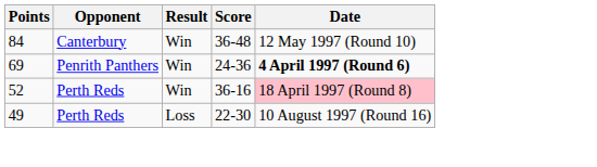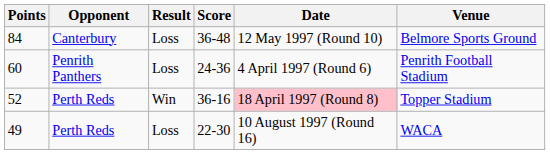+ column: Venue | Belmore Sports Ground | Penrith Football Stadium | Topper Stadium | WACA
36-48 | Result: Win -> Loss
24-36 | Points: 69 -> 60
24-36 | Result: Win -> Loss
24-36 | Date: bold -> normal
